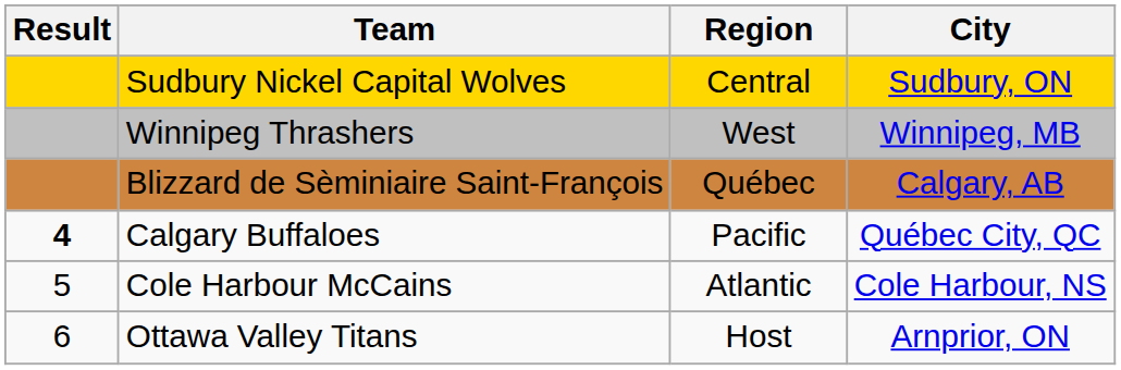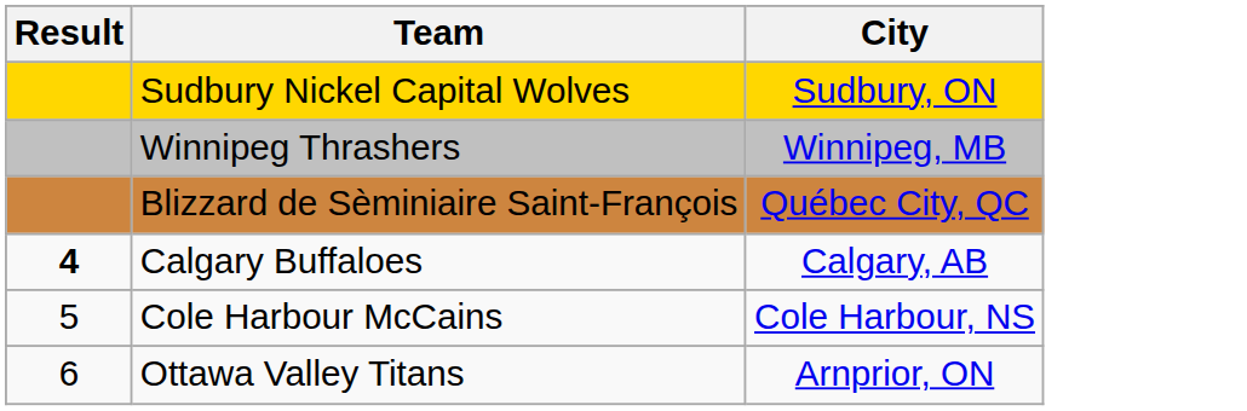- column: Region | Central | West | Québec | Pacific | Atlantic | Host
Blizzard de Sèminiaire Saint-François | City: Calgary, AB -> Québec City, QC
Calgary Buffaloes | City: Québec City, QC -> Calgary, AB
